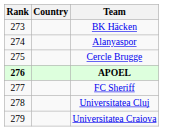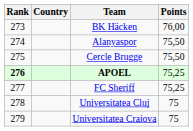+ column: Points | 76,00 | 75,50 | 75,50 | 75,25 | 75,25 | 75 | 75
